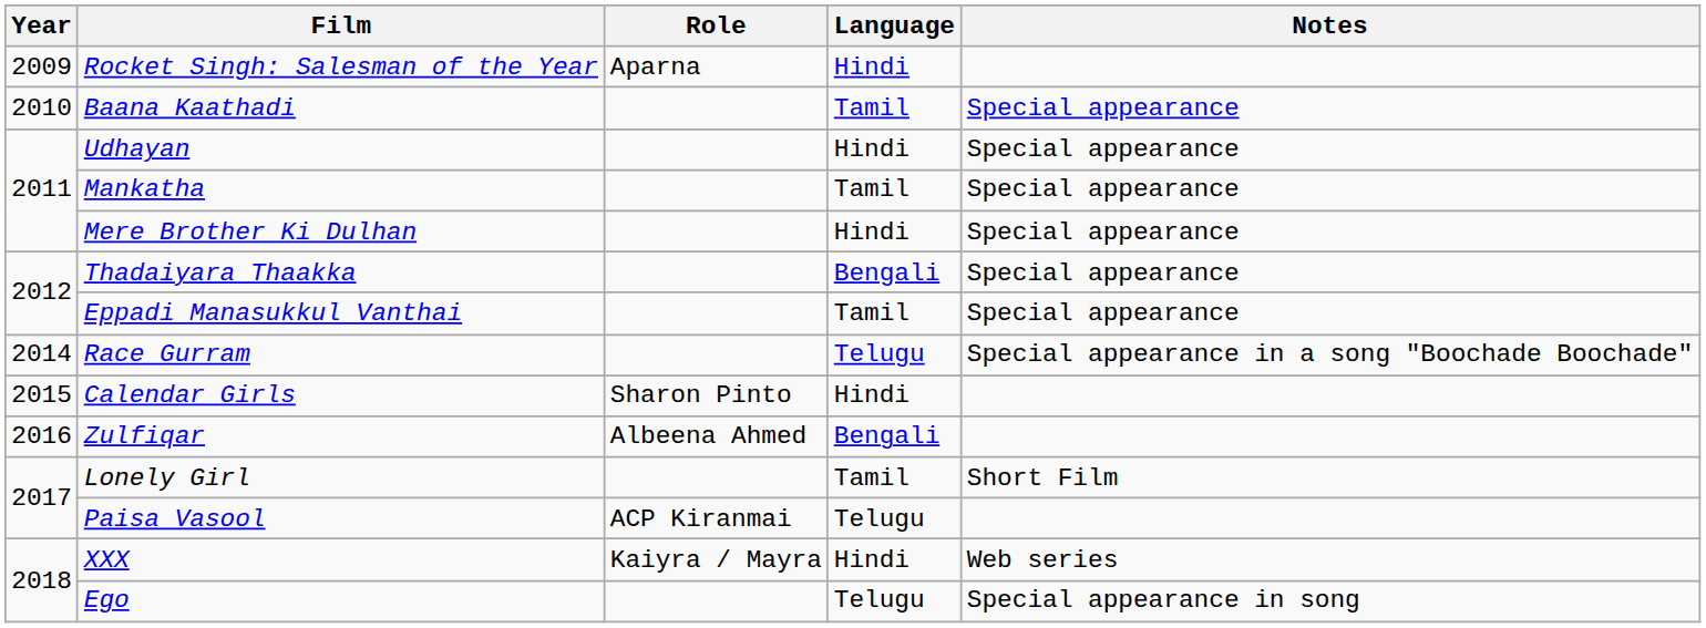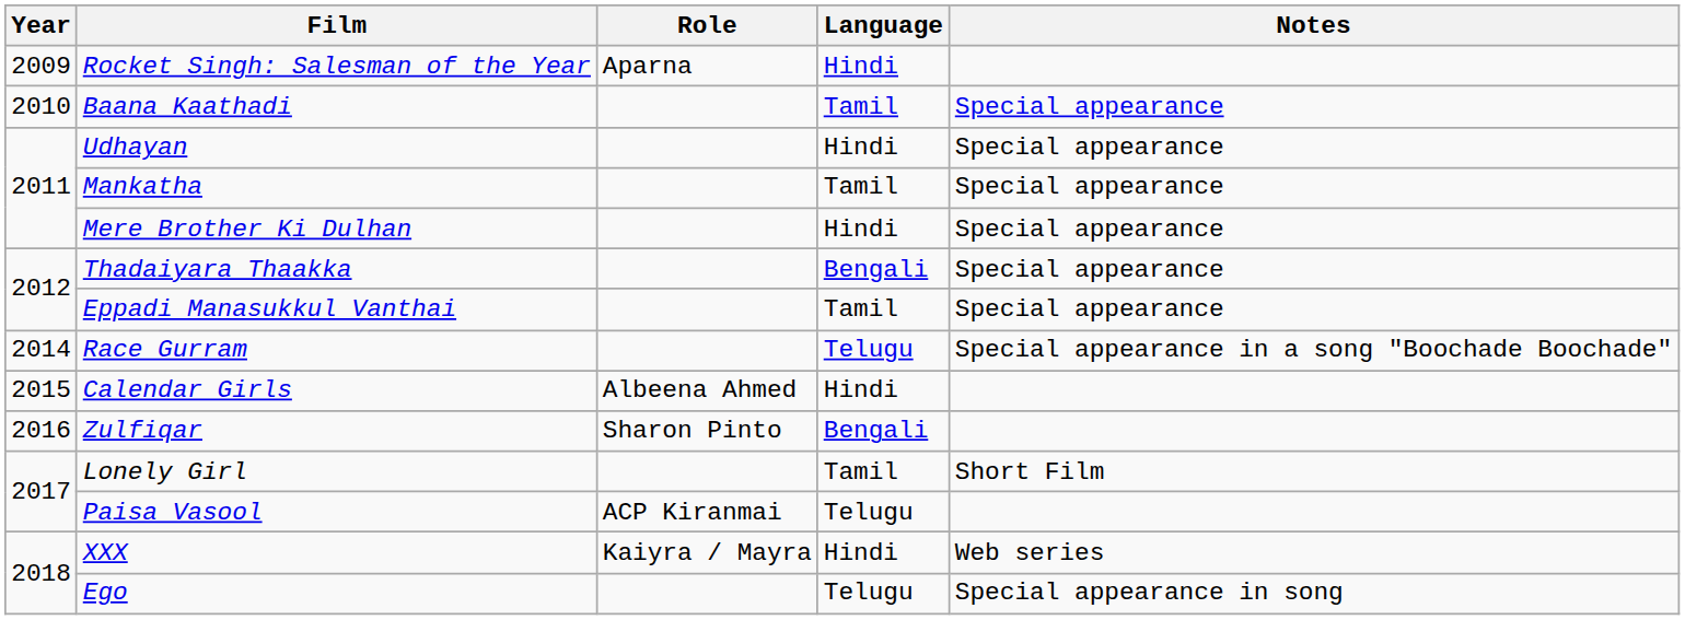Calendar Girls | Role: Sharon Pinto -> Albeena Ahmed
Zulfiqar | Role: Albeena Ahmed -> Sharon Pinto
